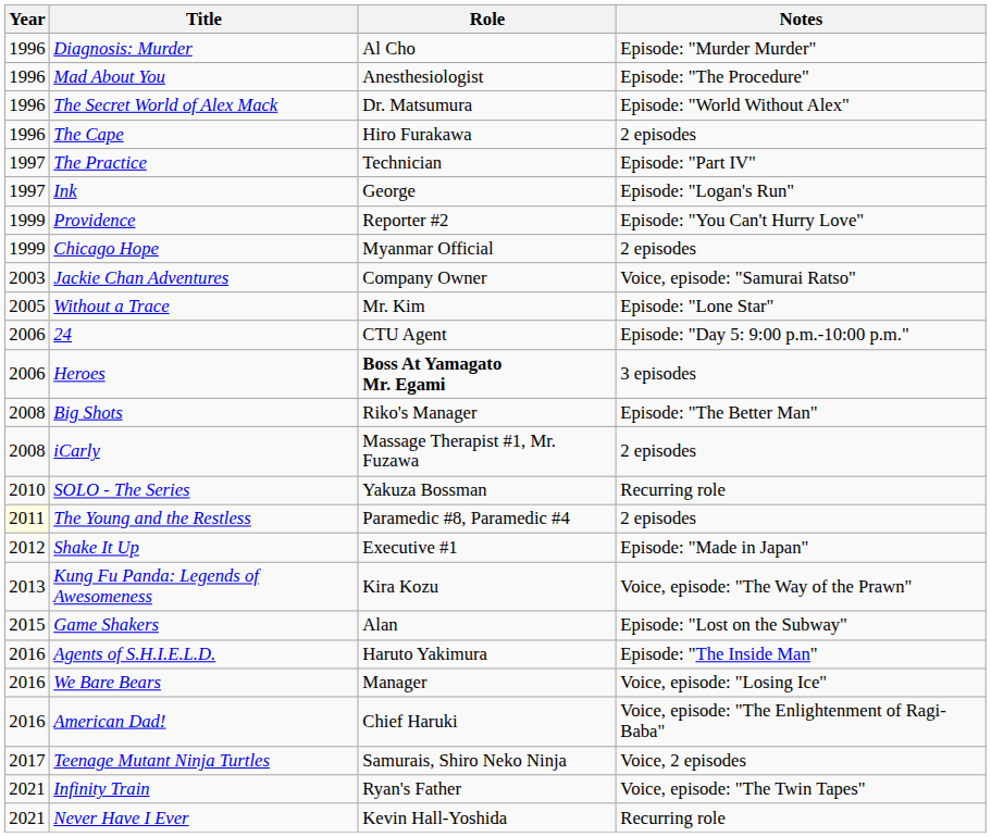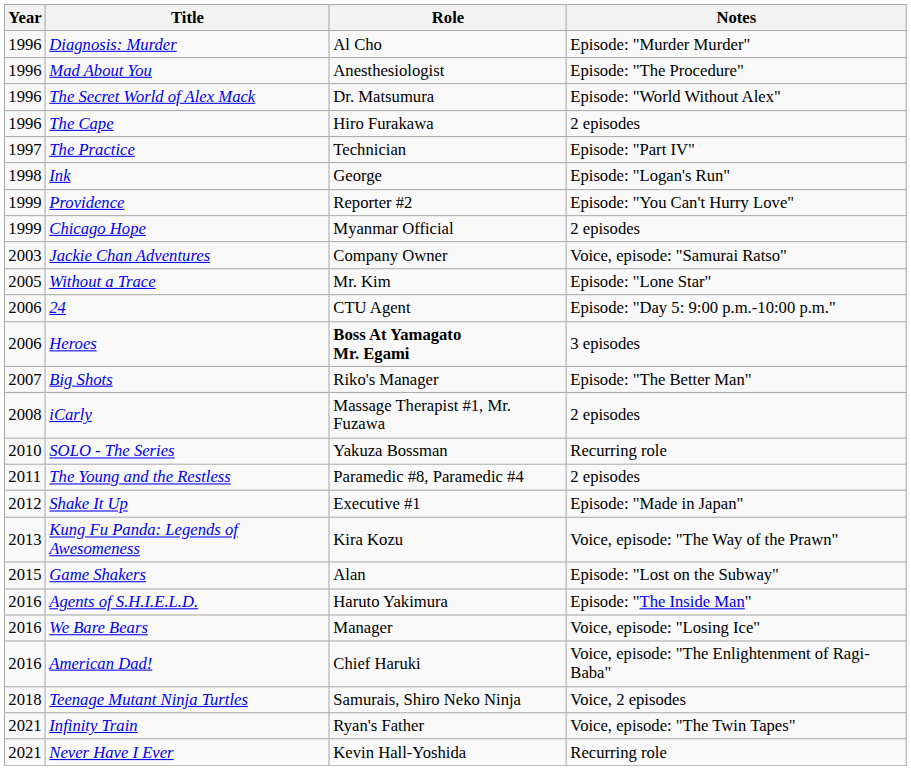Ink | Year: 1997 -> 1998
Big Shots | Year: 2008 -> 2007
The Young and the Restless | Year: lightyellow background -> no background
Teenage Mutant Ninja Turtles | Year: 2017 -> 2018
